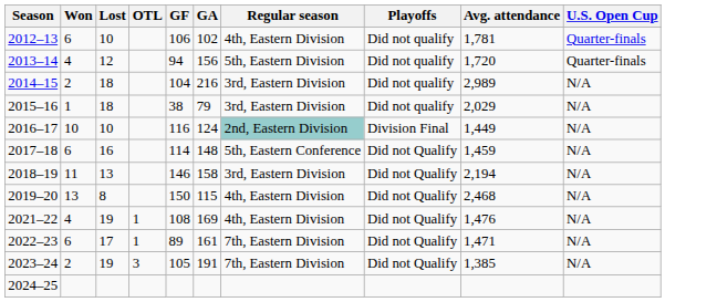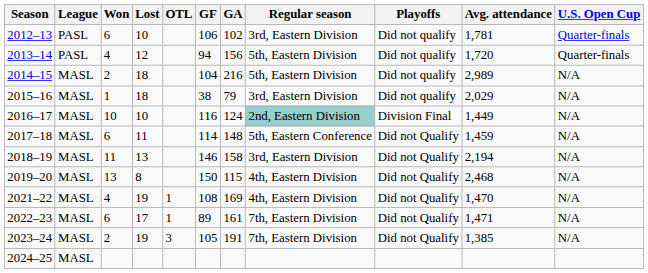+ column: League | PASL | PASL | MASL | MASL | MASL | MASL | MASL | MASL | MASL | MASL | MASL | MASL
2012–13 | Regular season: 4th, Eastern Division -> 3rd, Eastern Division
2014–15 | Regular season: 3rd, Eastern Division -> 5th, Eastern Division
2017–18 | Lost: 16 -> 11
2021–22 | Avg. attendance: 1,476 -> 1,470
